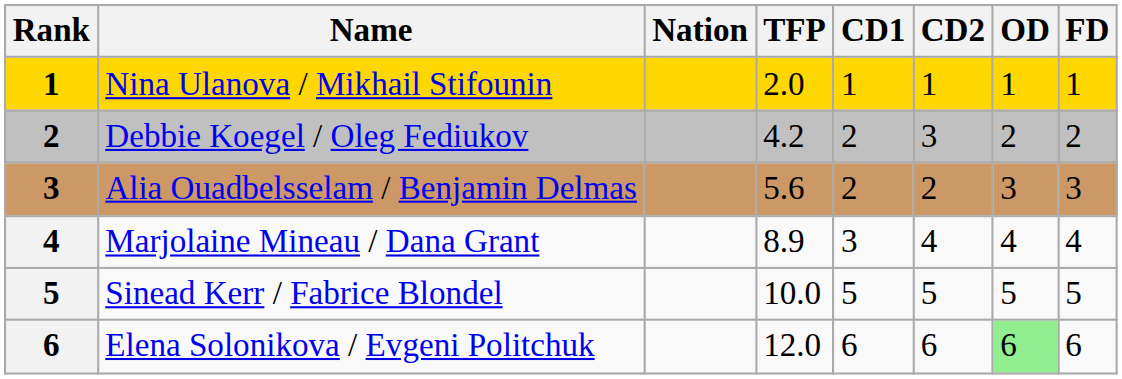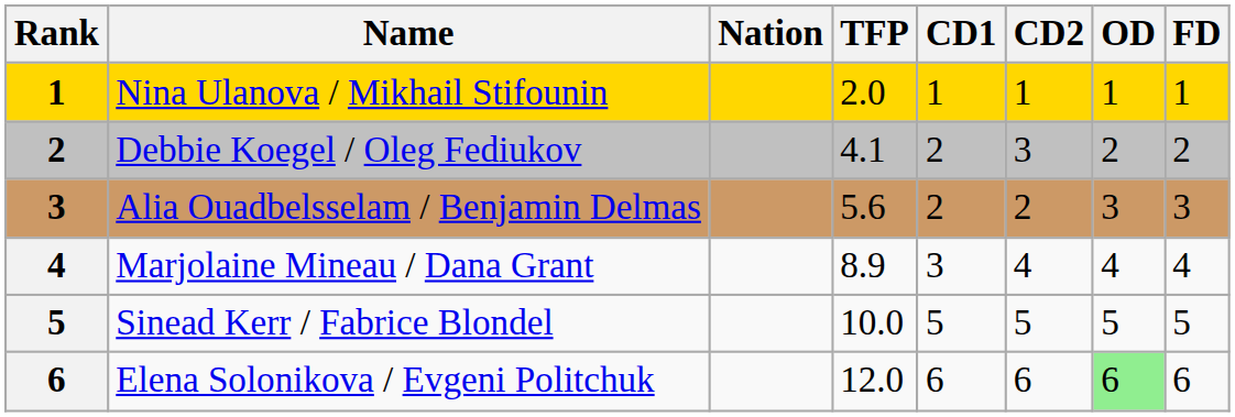Debbie Koegel / Oleg Fediukov | TFP: 4.2 -> 4.1
